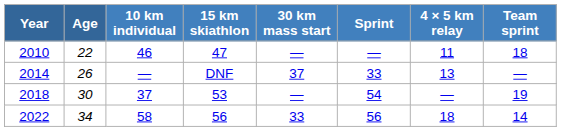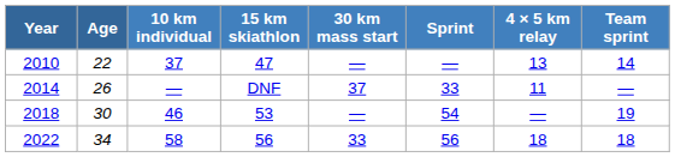2010 | 10 km individual: 46 -> 37
2010 | 4 × 5 km relay: 11 -> 13
2010 | Team sprint: 18 -> 14
2014 | 4 × 5 km relay: 13 -> 11
2018 | 10 km individual: 37 -> 46
2022 | Team sprint: 14 -> 18
